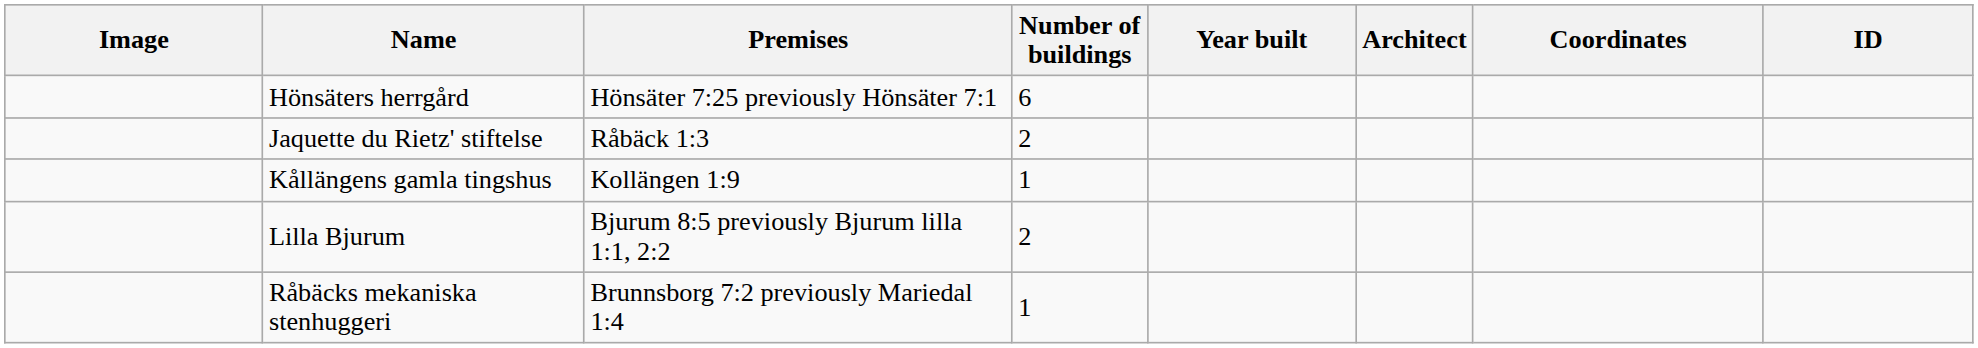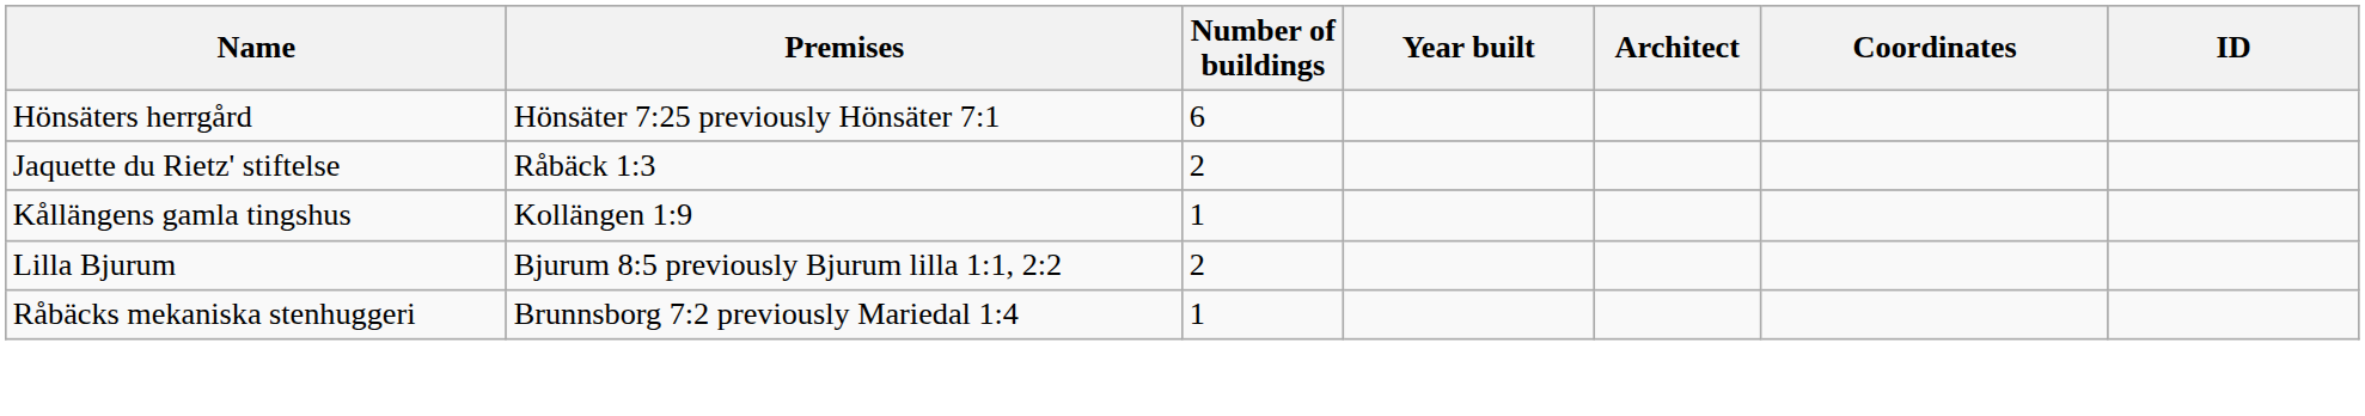- column: Image
